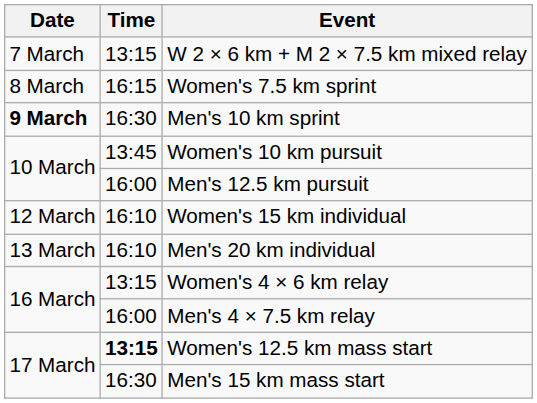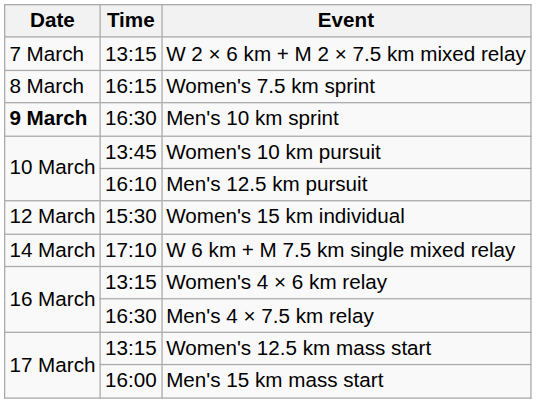Men's 12.5 km pursuit | Time: 16:00 -> 16:10
Women's 15 km individual | Time: 16:10 -> 15:30
- row: 13 March | 16:10 | Men's 20 km individual
+ row: 14 March | 17:10 | W 6 km + M 7.5 km single mixed relay
Men's 4 × 7.5 km relay | Time: 16:00 -> 16:30
Women's 12.5 km mass start | Time: bold -> normal
Men's 15 km mass start | Time: 16:30 -> 16:00
